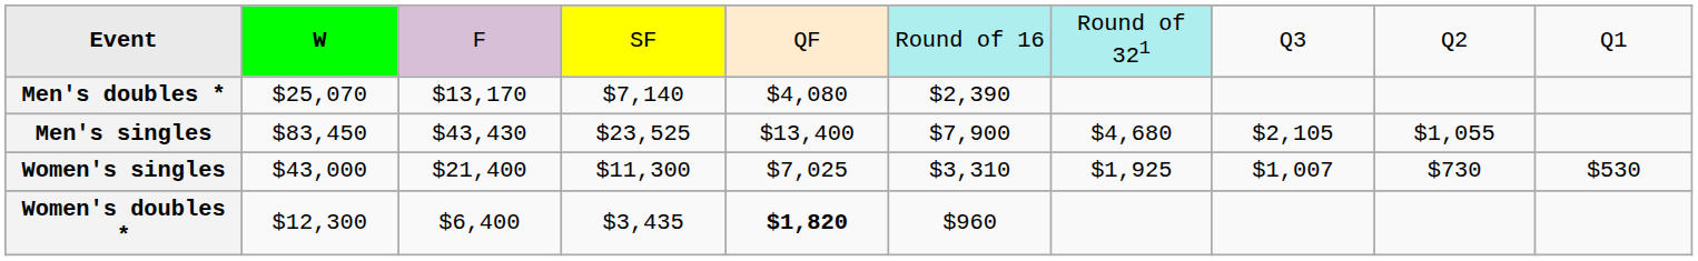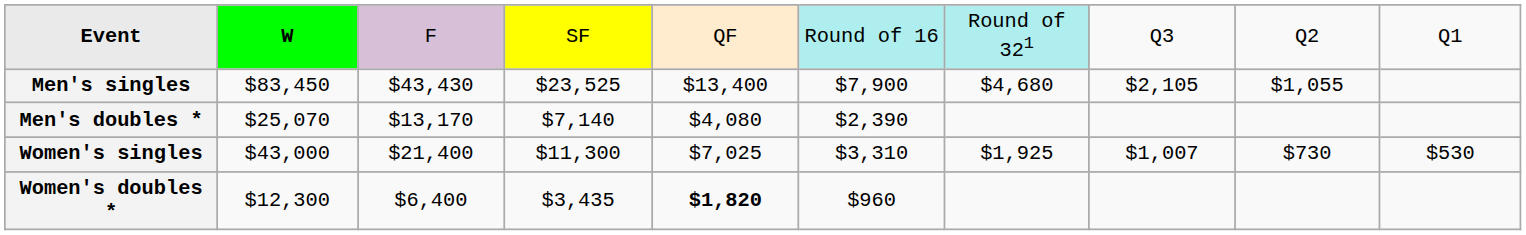rows swapped: Men's singles <-> Men's doubles *
